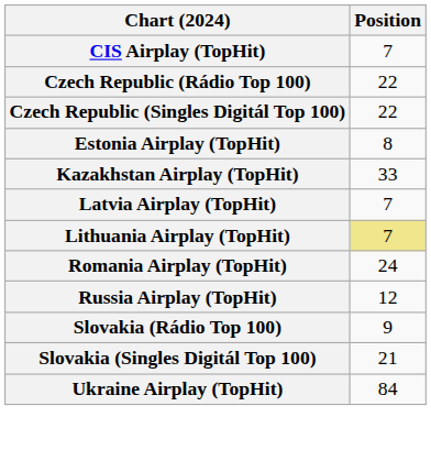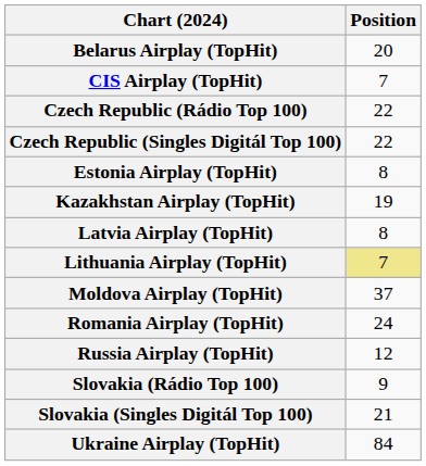+ row: Belarus Airplay (TopHit) | 20
Kazakhstan Airplay (TopHit) | Position: 33 -> 19
Latvia Airplay (TopHit) | Position: 7 -> 8
+ row: Moldova Airplay (TopHit) | 37
